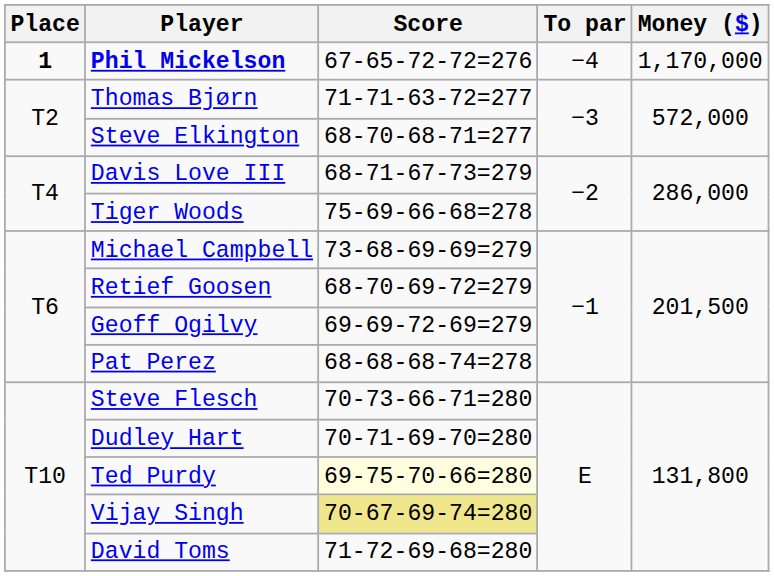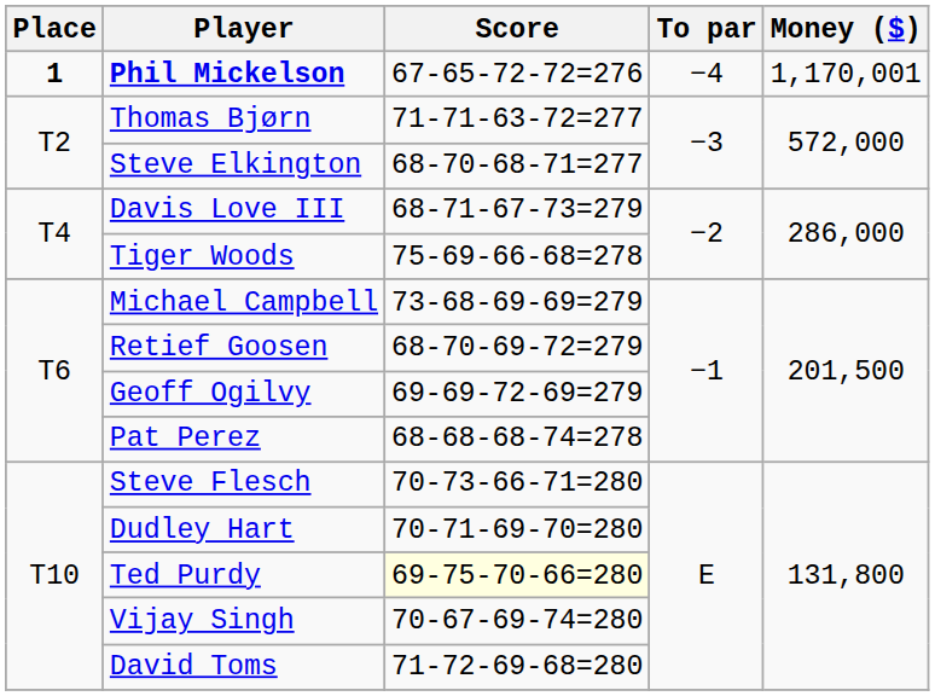Phil Mickelson | Money ($): 1,170,000 -> 1,170,001
Vijay Singh | Score: khaki background -> no background
